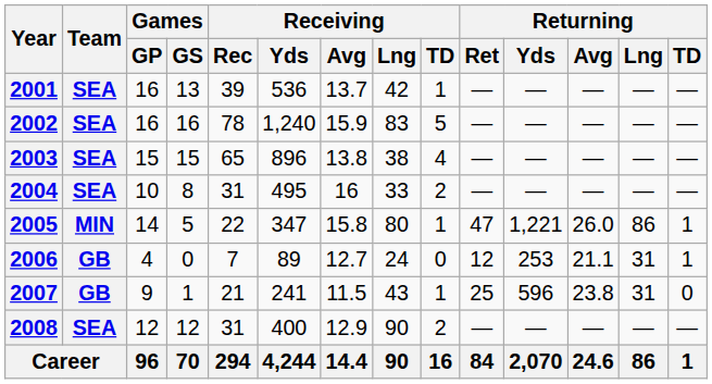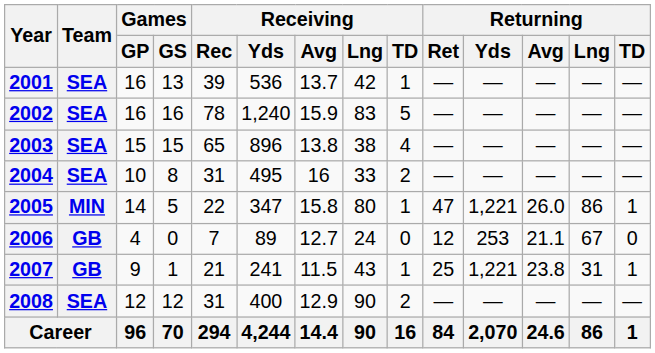2006 | Returning / Lng: 31 -> 67
2006 | Returning / TD: 1 -> 0
2007 | Returning / Yds: 596 -> 1,221
2007 | Returning / TD: 0 -> 1
